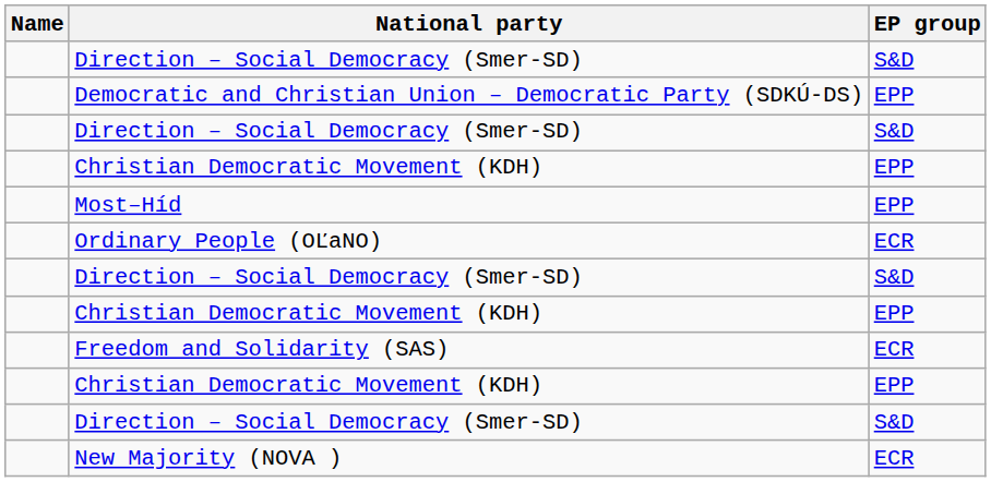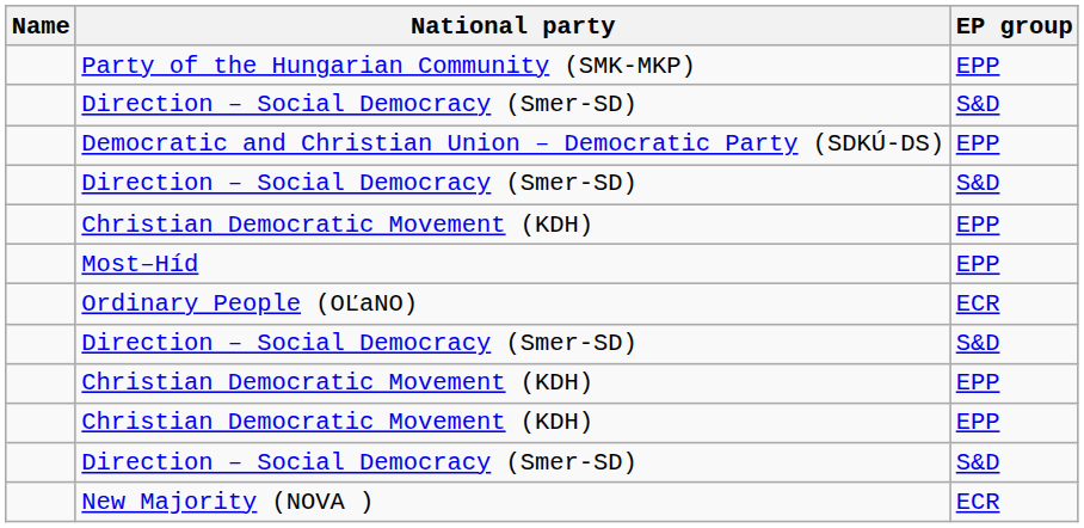+ row: Party of the Hungarian Community (SMK-MKP) | EPP
- row: Freedom and Solidarity (SAS) | ECR
